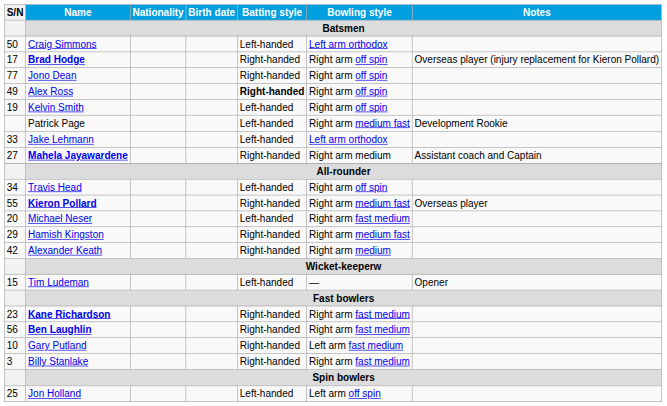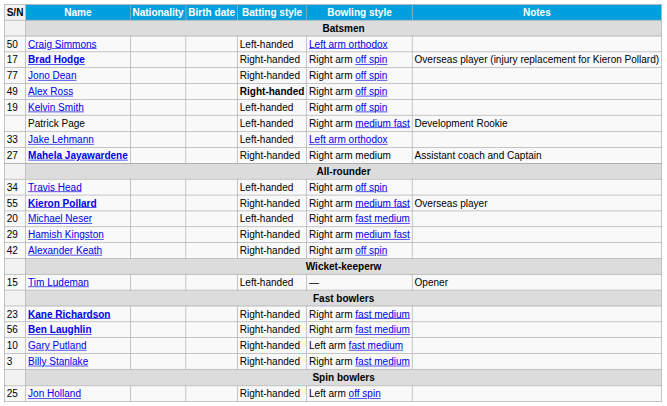Alexander Keath | Bowling style / Batsmen: Right arm medium -> Right arm off spin
Jon Holland | Batting style / Batsmen: Left-handed -> Right-handed
